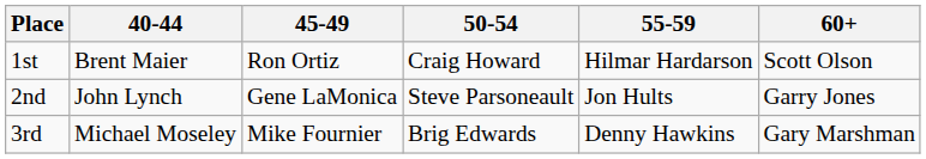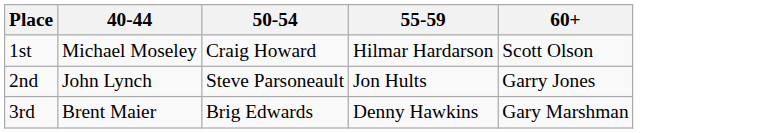- column: 45-49 | Ron Ortiz | Gene LaMonica | Mike Fournier
1st | 40-44: Brent Maier -> Michael Moseley
3rd | 40-44: Michael Moseley -> Brent Maier
